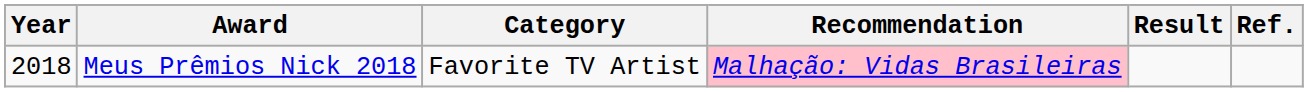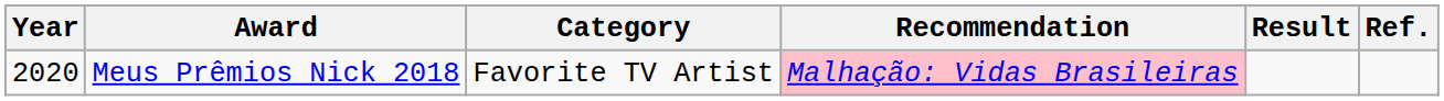Meus Prêmios Nick 2018 | Year: 2018 -> 2020
